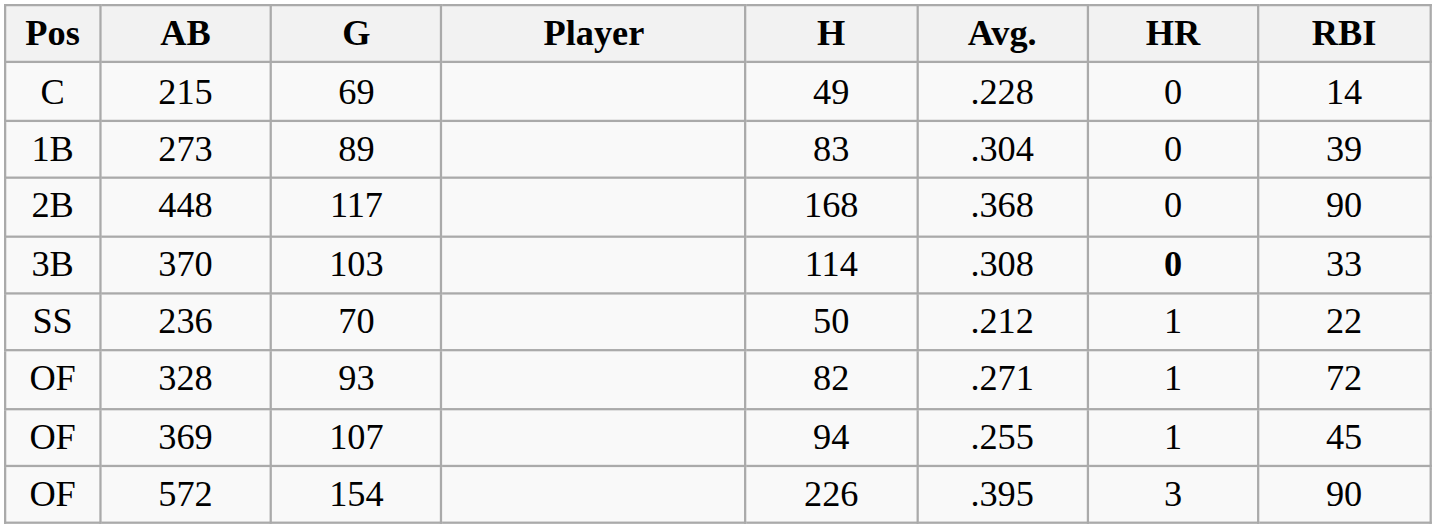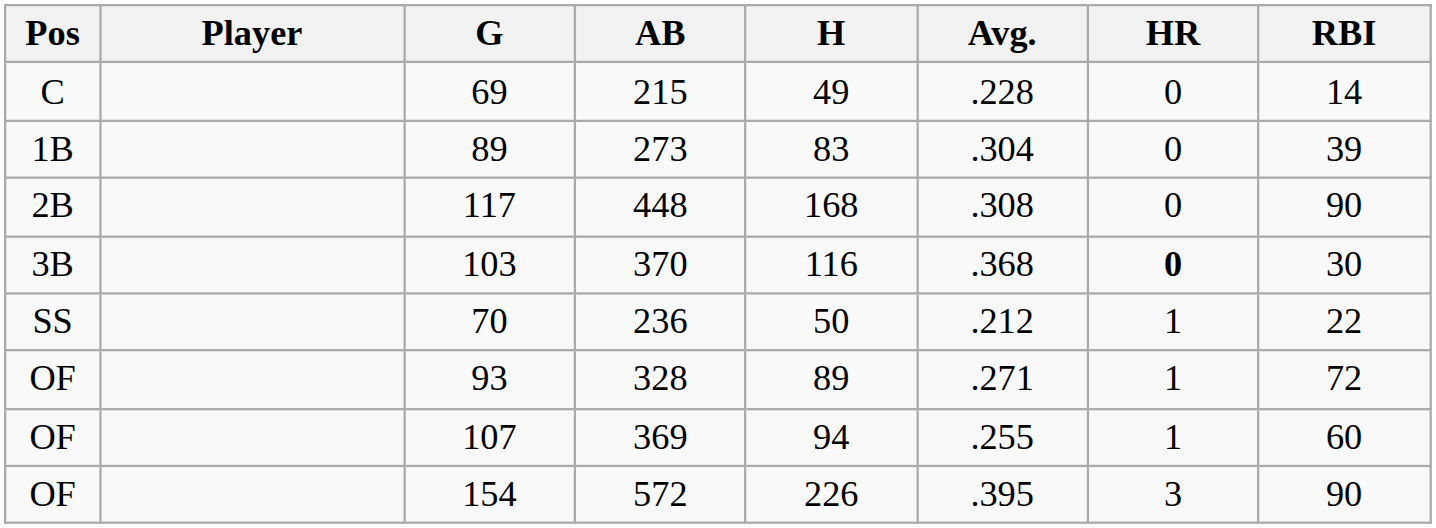columns swapped: Player <-> AB
117 | Avg.: .368 -> .308
103 | H: 114 -> 116
103 | Avg.: .308 -> .368
103 | RBI: 33 -> 30
93 | H: 82 -> 89
107 | RBI: 45 -> 60
